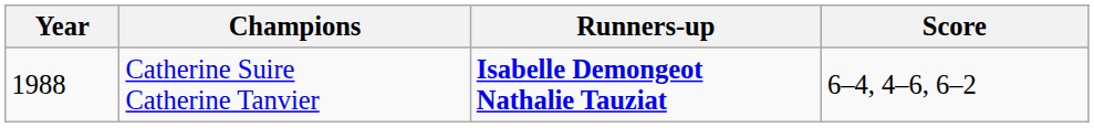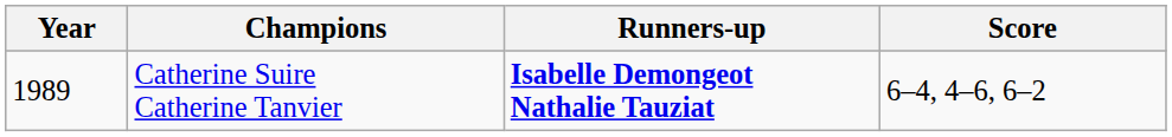Catherine Suire Catherine Tanvier | Year: 1988 -> 1989
